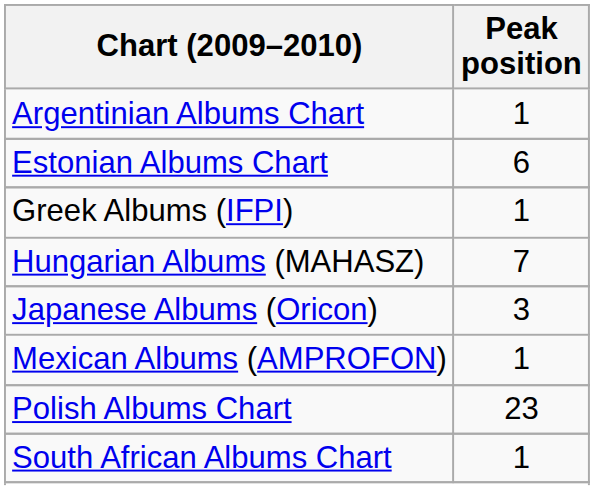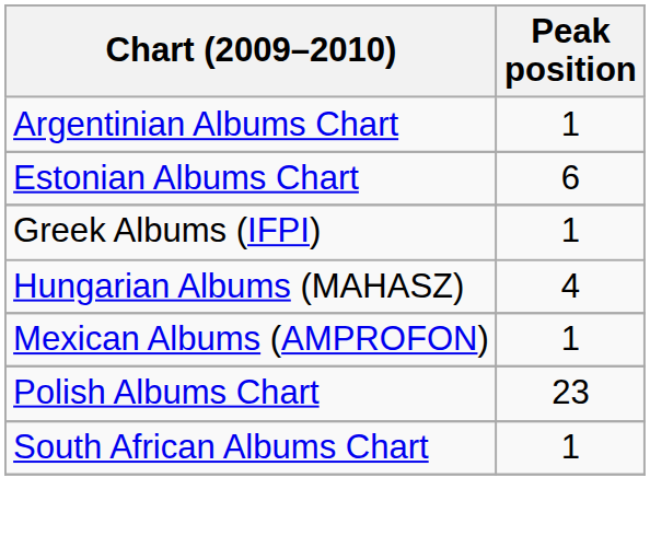Hungarian Albums (MAHASZ) | Peak position: 7 -> 4
- row: Japanese Albums (Oricon) | 3
